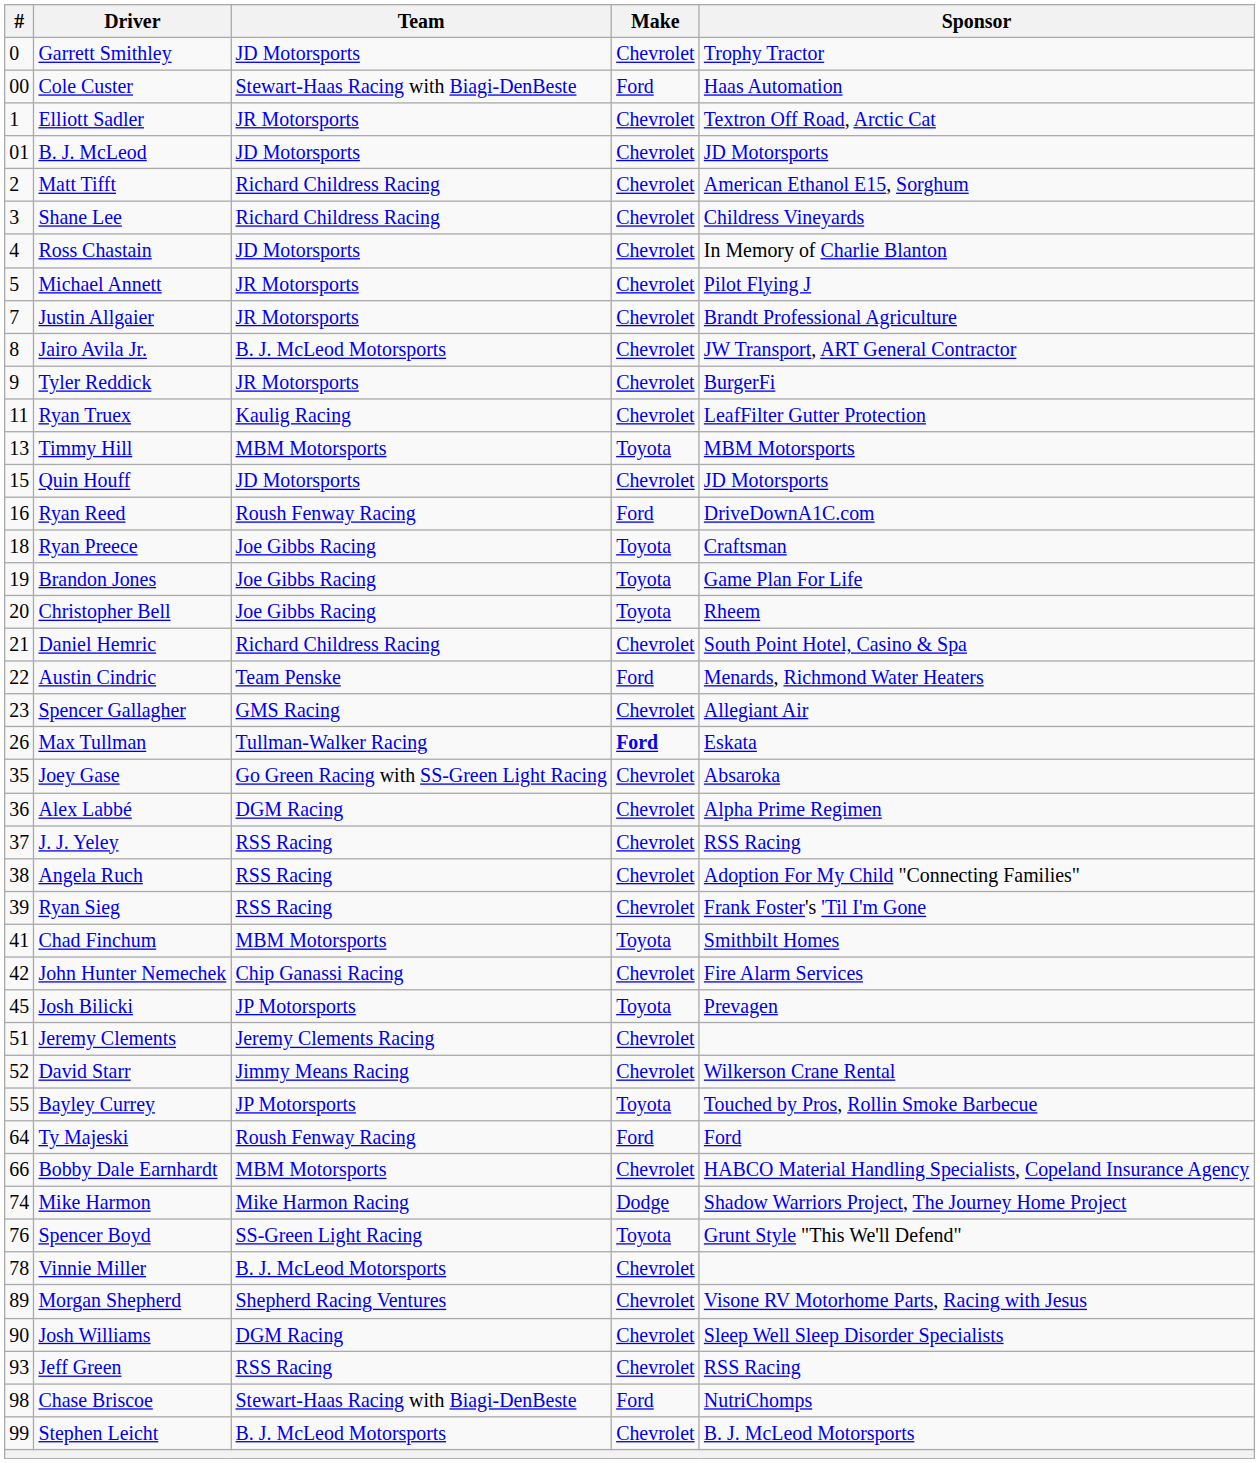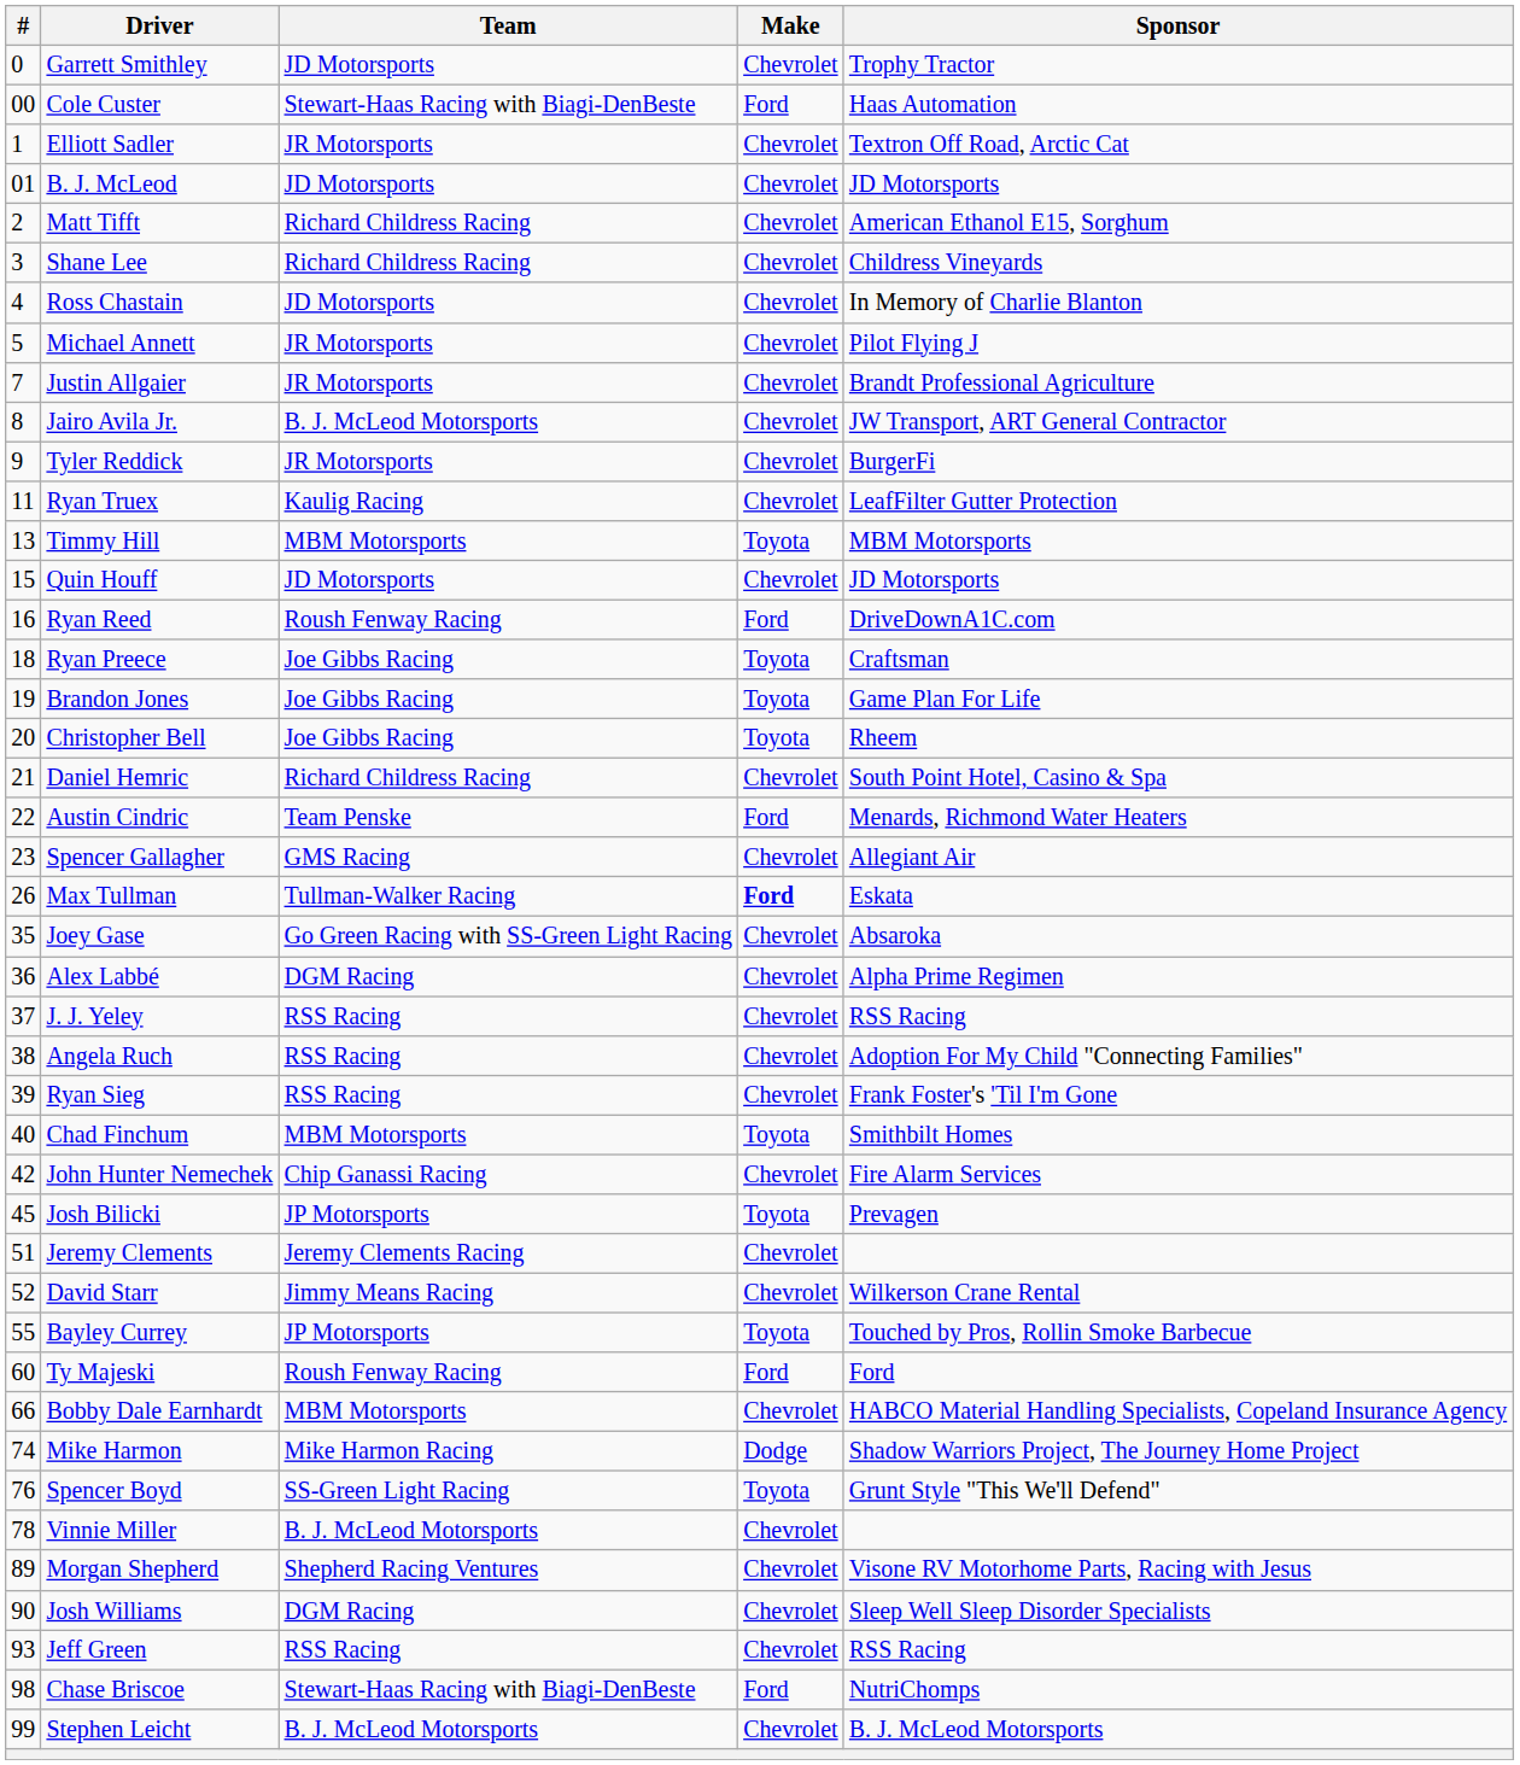Chad Finchum | #: 41 -> 40
Ty Majeski | #: 64 -> 60
